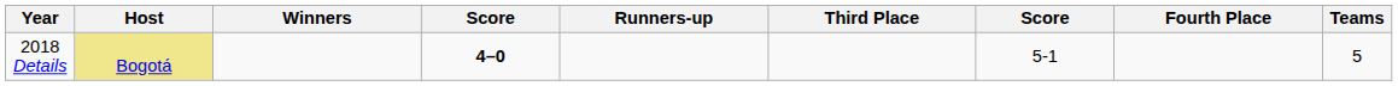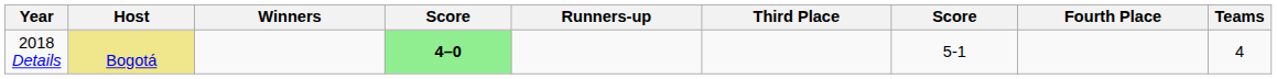2018 Details | column 4: no background -> lightgreen background
2018 Details | Teams: 5 -> 4
